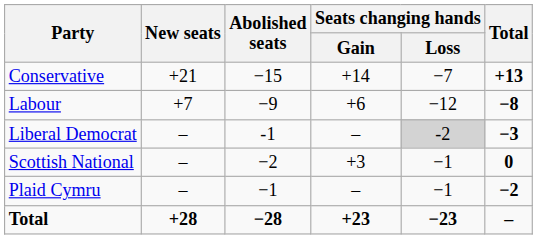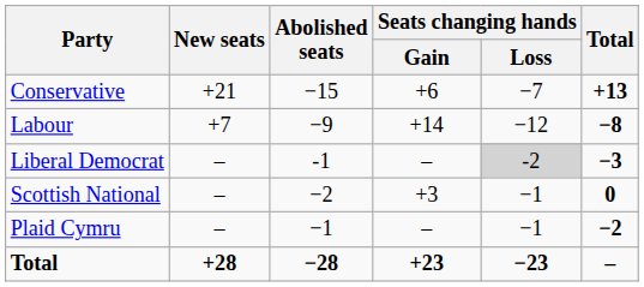Conservative | Seats changing hands / Gain: +14 -> +6
Labour | Seats changing hands / Gain: +6 -> +14
